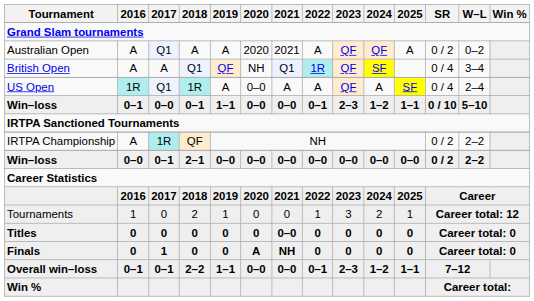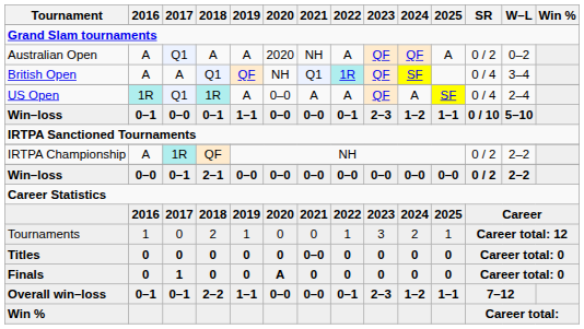Australian Open | 2021: 2021 -> NH
Finals | 2021: NH -> 0
